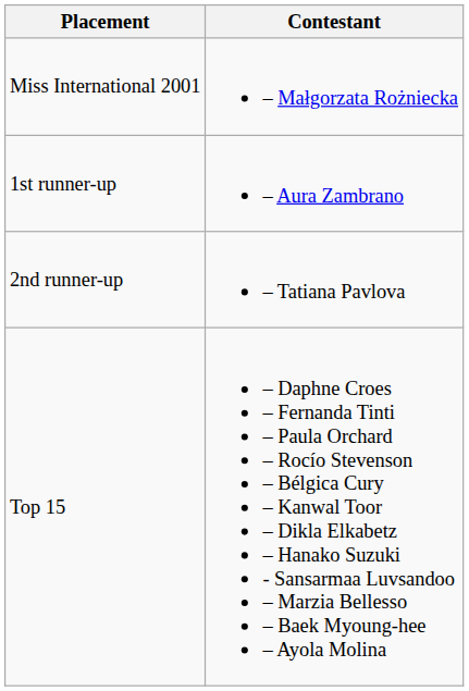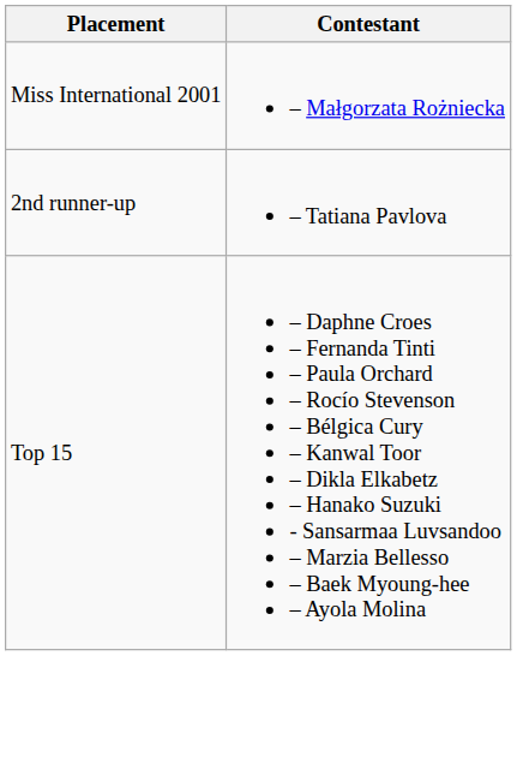- row: 1st runner-up | – Aura Zambrano
